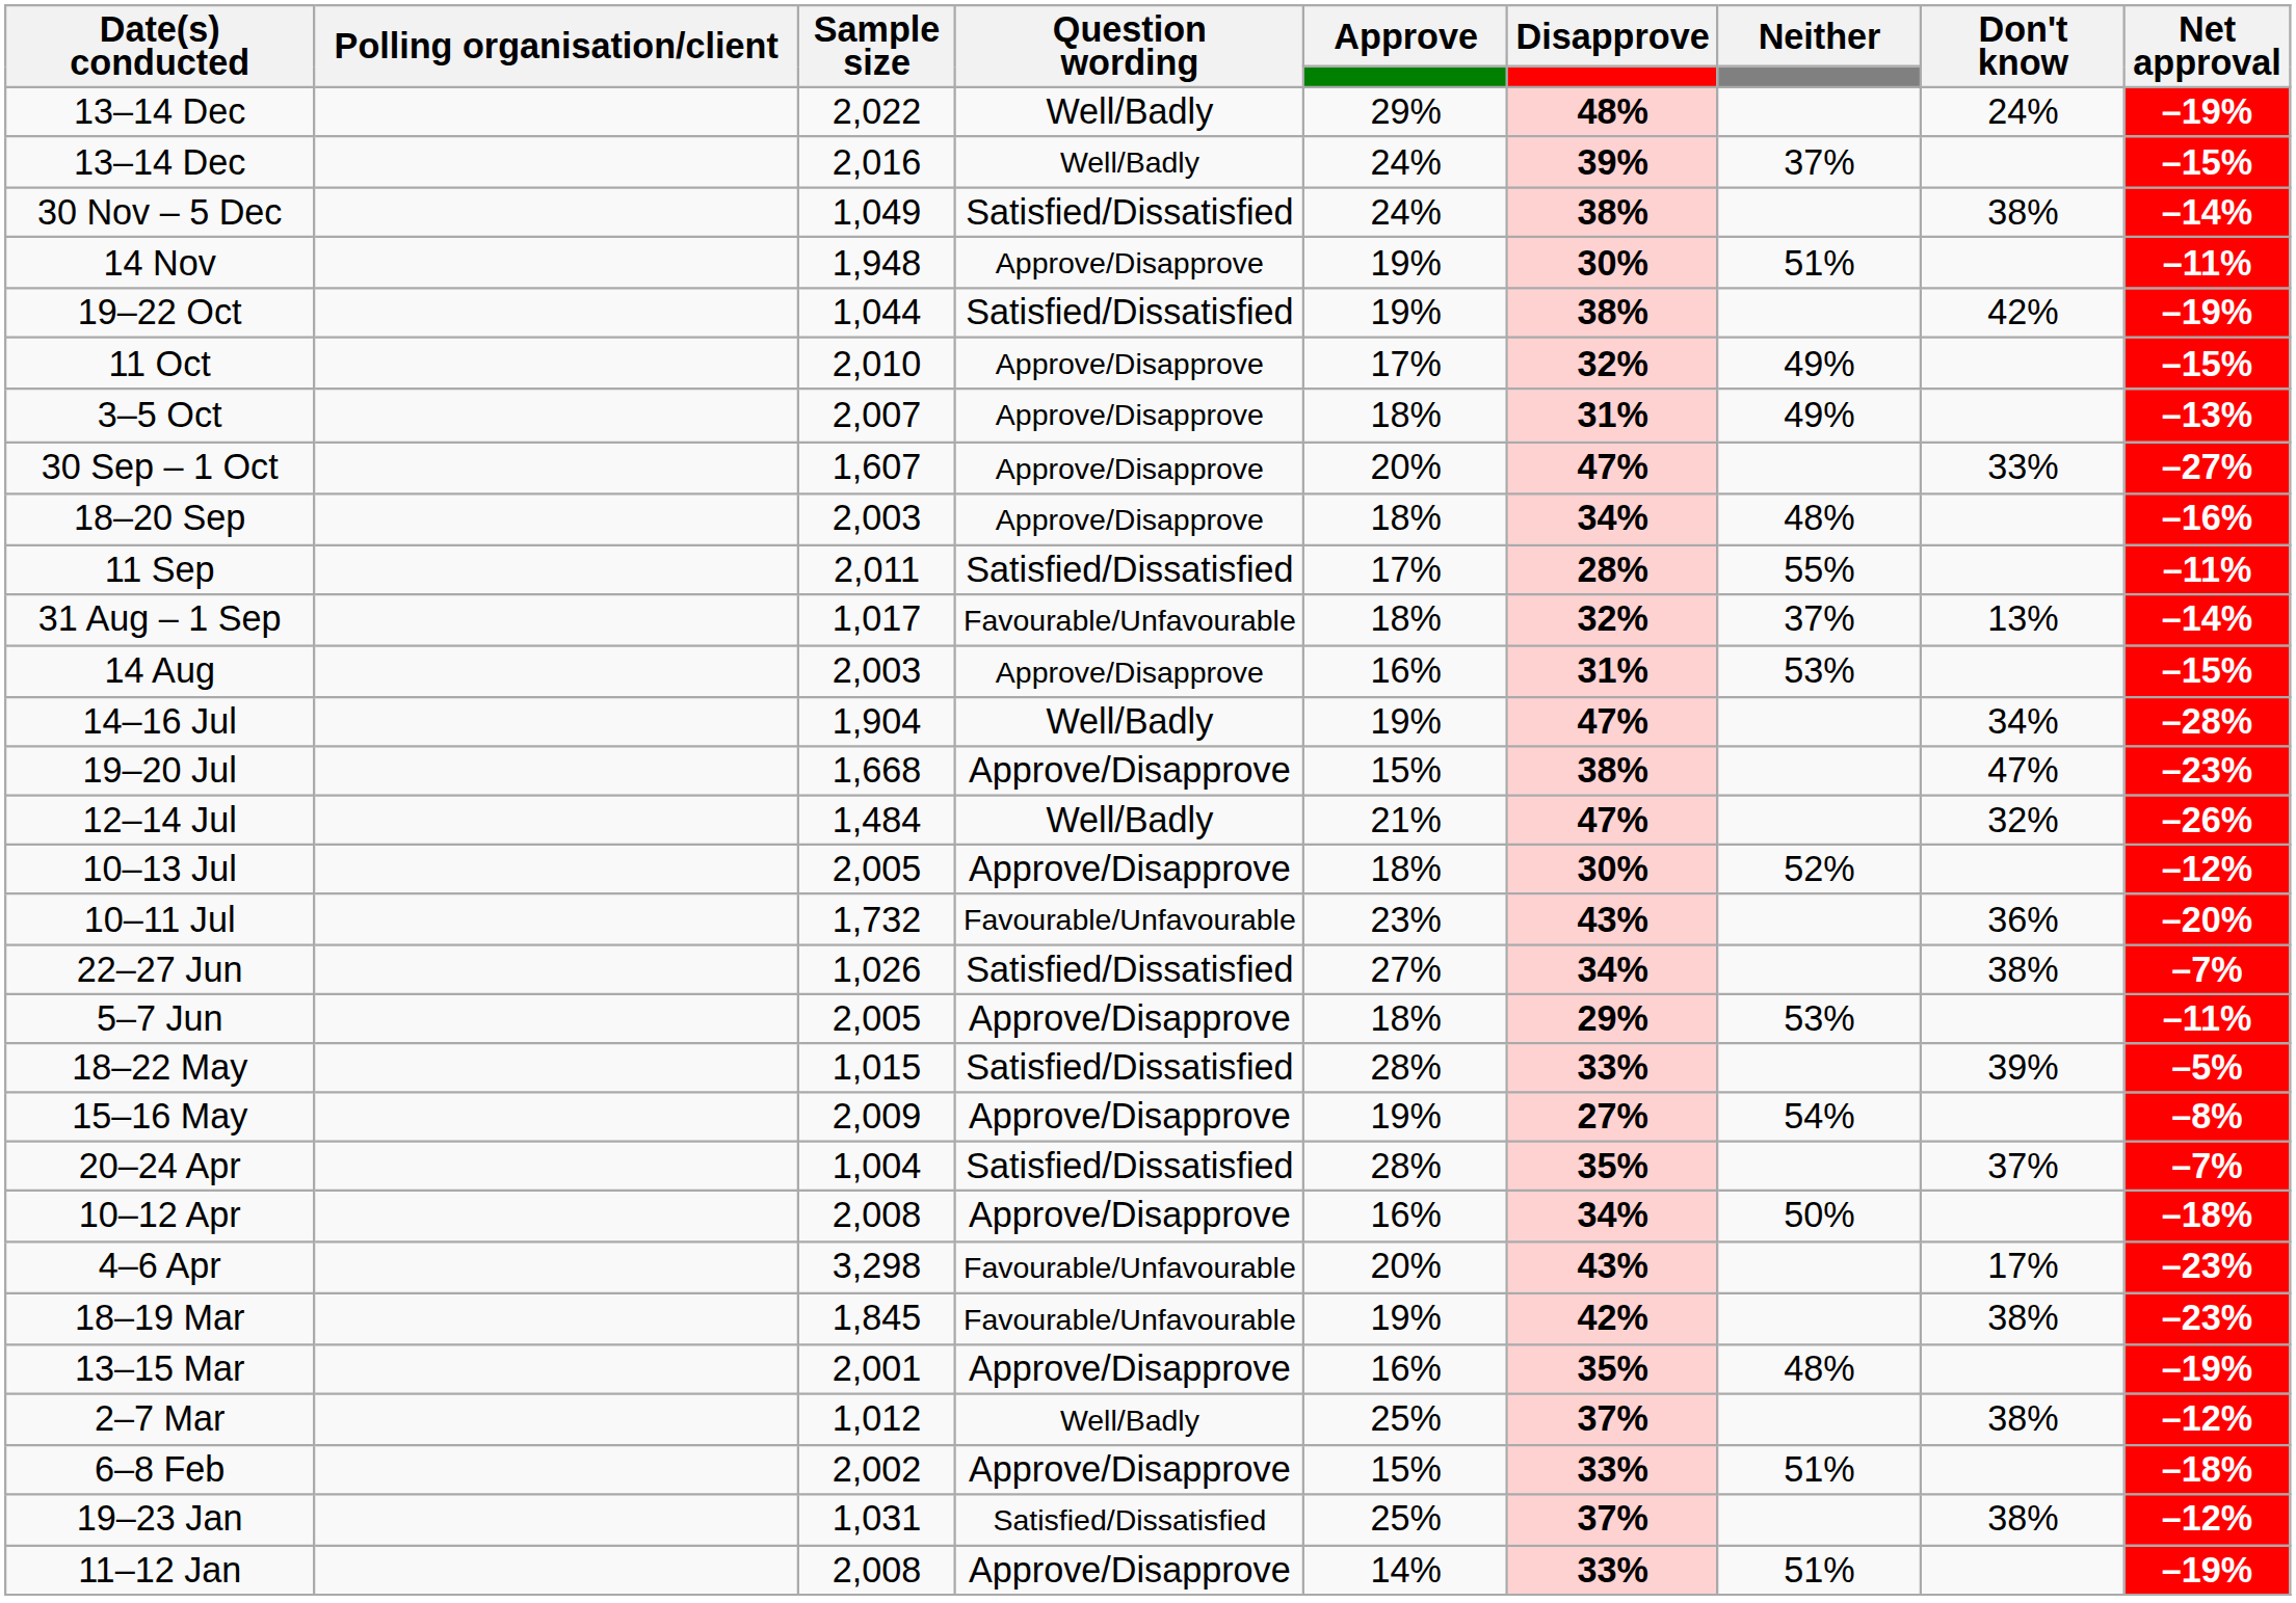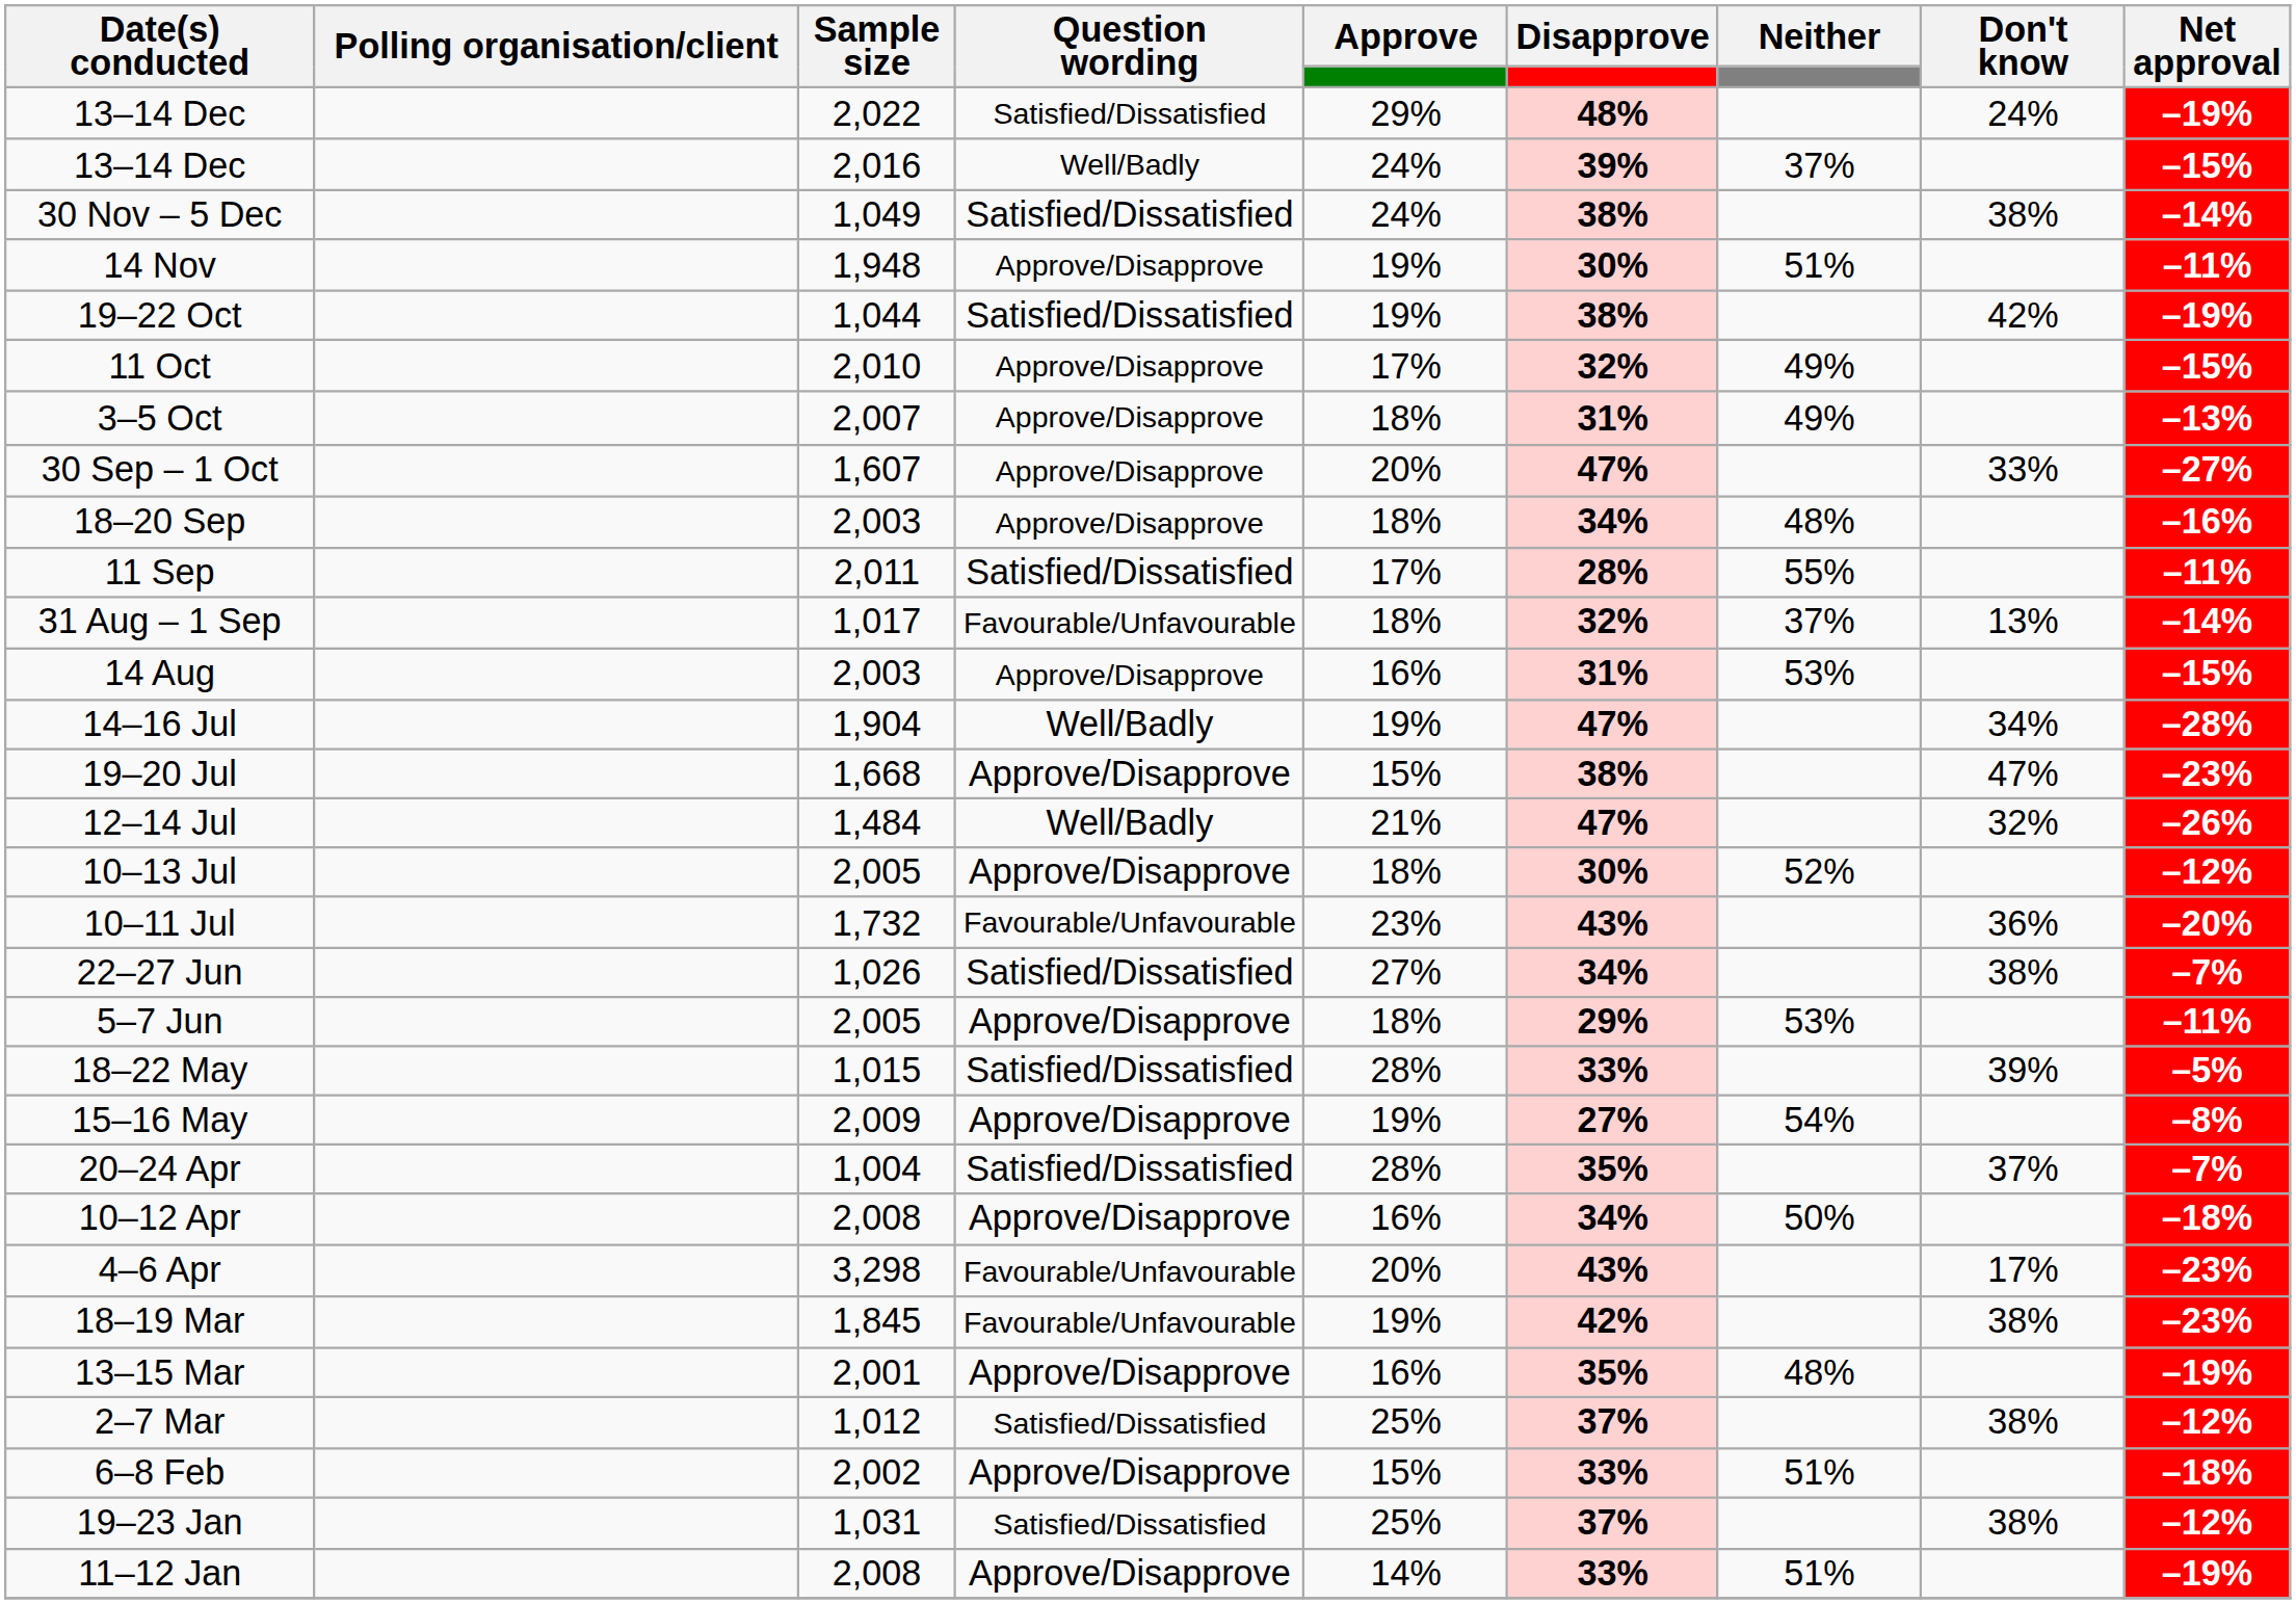13–14 Dec / 2,022 | Question wording: Well/Badly -> Satisfied/Dissatisfied
2–7 Mar | Question wording: Well/Badly -> Satisfied/Dissatisfied
